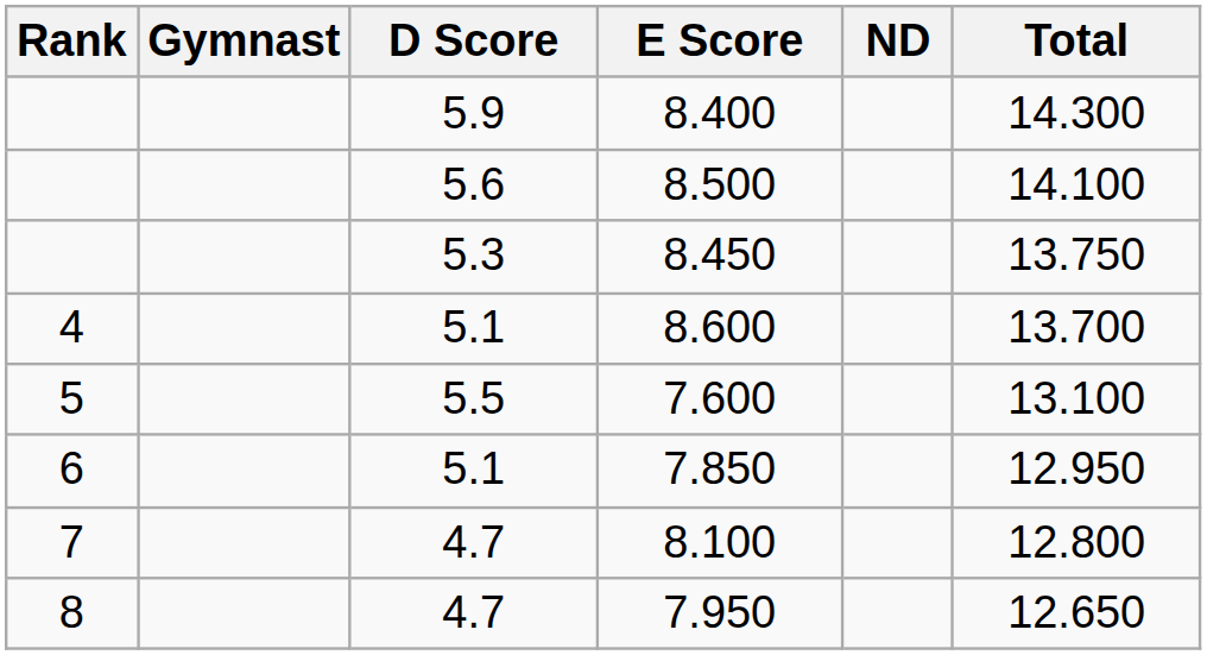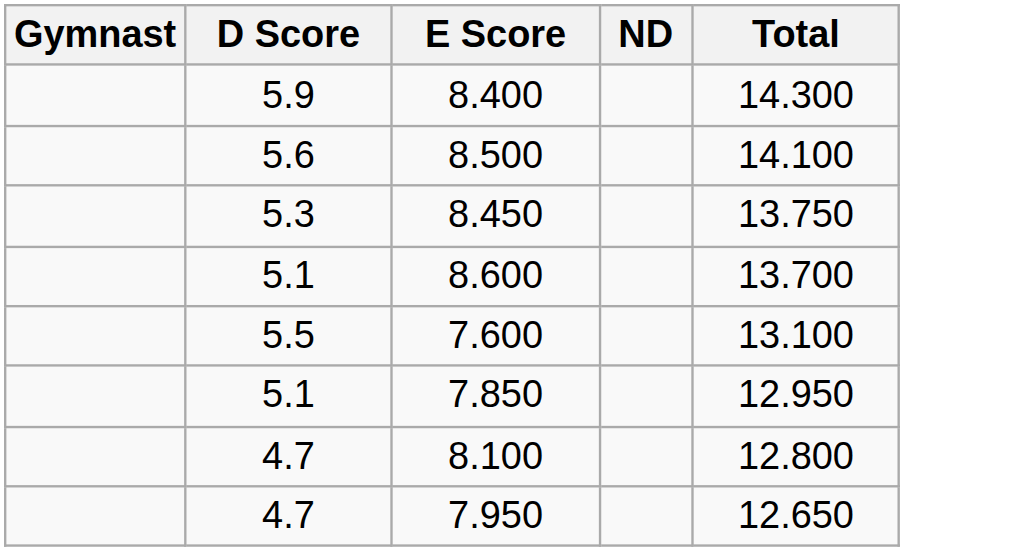- column: Rank | 4 | 5 | 6 | 7 | 8
